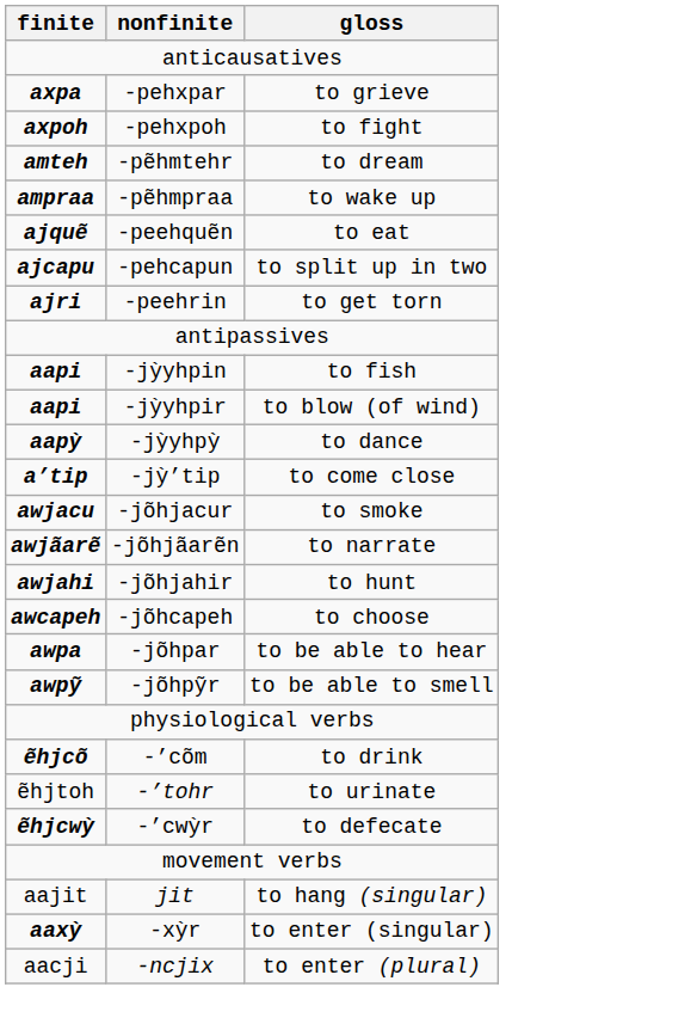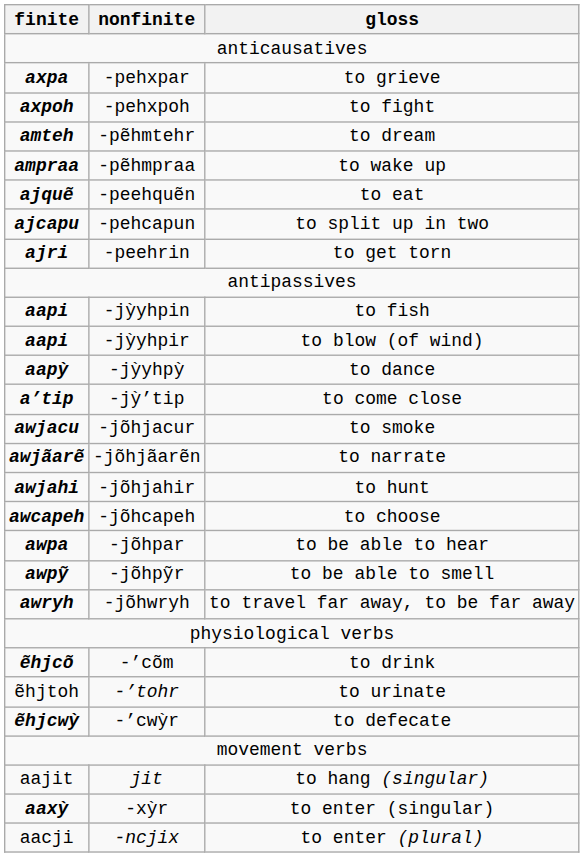+ row: awryh | -jõhwryh | to travel far away, to be far away
